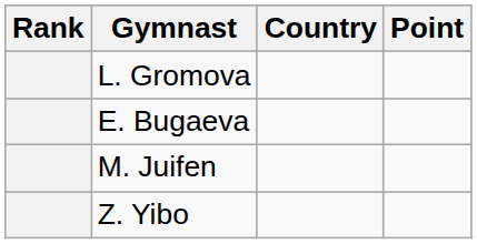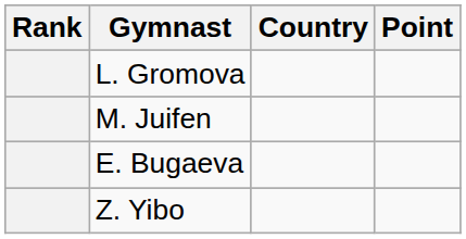rows swapped: E. Bugaeva <-> M. Juifen
